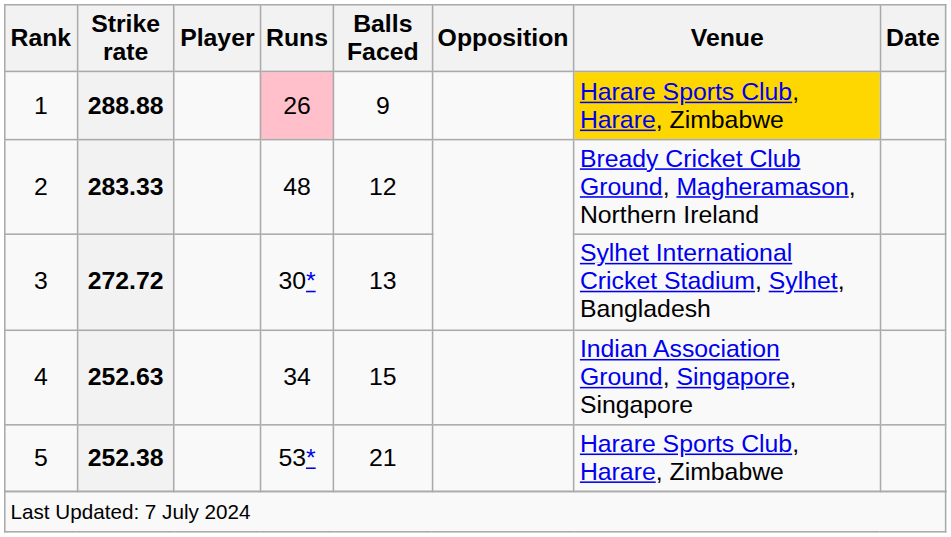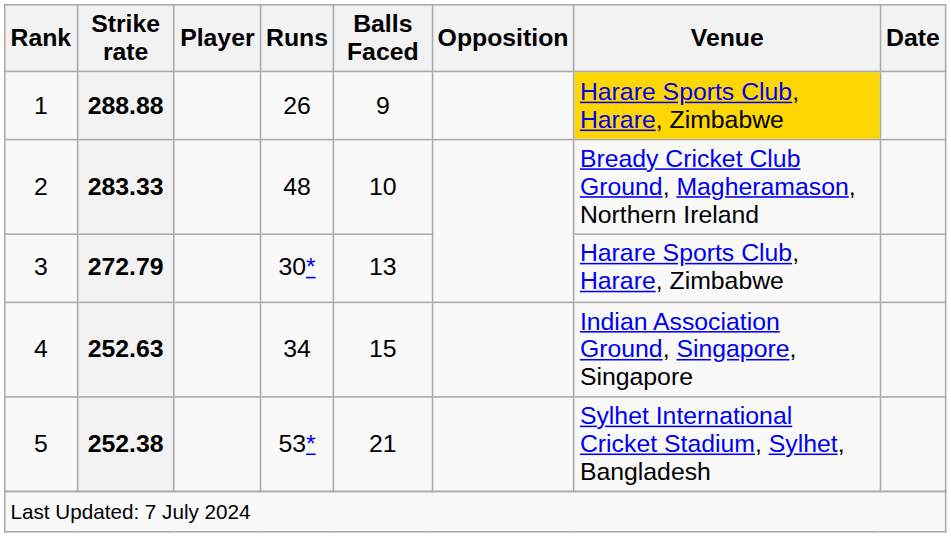1 | Runs: pink background -> no background
2 | Balls Faced: 12 -> 10
3 | Strike rate: 272.72 -> 272.79
3 | Venue: Sylhet International Cricket Stadium, Sylhet, Bangladesh -> Harare Sports Club, Harare, Zimbabwe
5 | Venue: Harare Sports Club, Harare, Zimbabwe -> Sylhet International Cricket Stadium, Sylhet, Bangladesh
